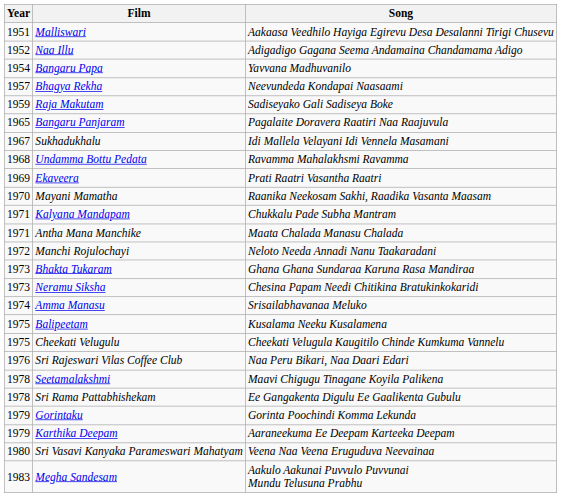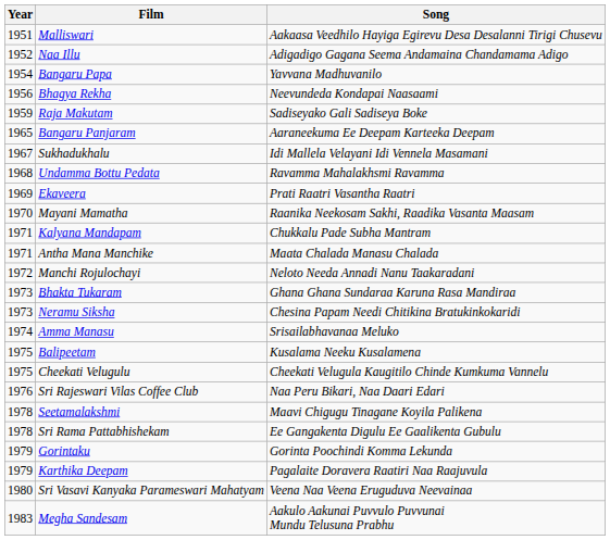Bhagya Rekha | Year: 1957 -> 1956
Bangaru Panjaram | Song: Pagalaite Doravera Raatiri Naa Raajuvula -> Aaraneekuma Ee Deepam Karteeka Deepam
Karthika Deepam | Song: Aaraneekuma Ee Deepam Karteeka Deepam -> Pagalaite Doravera Raatiri Naa Raajuvula
